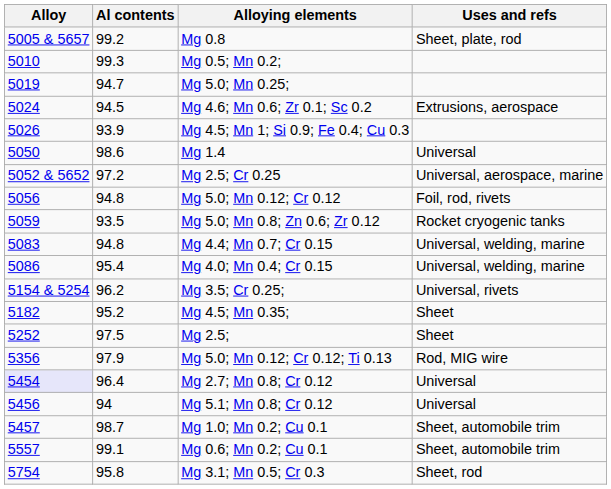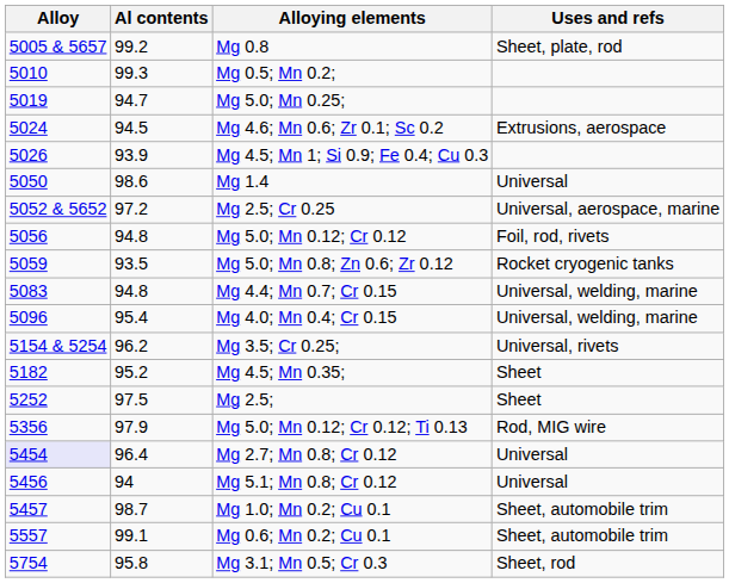Mg 4.0; Mn 0.4; Cr 0.15 | Alloy: 5086 -> 5096
